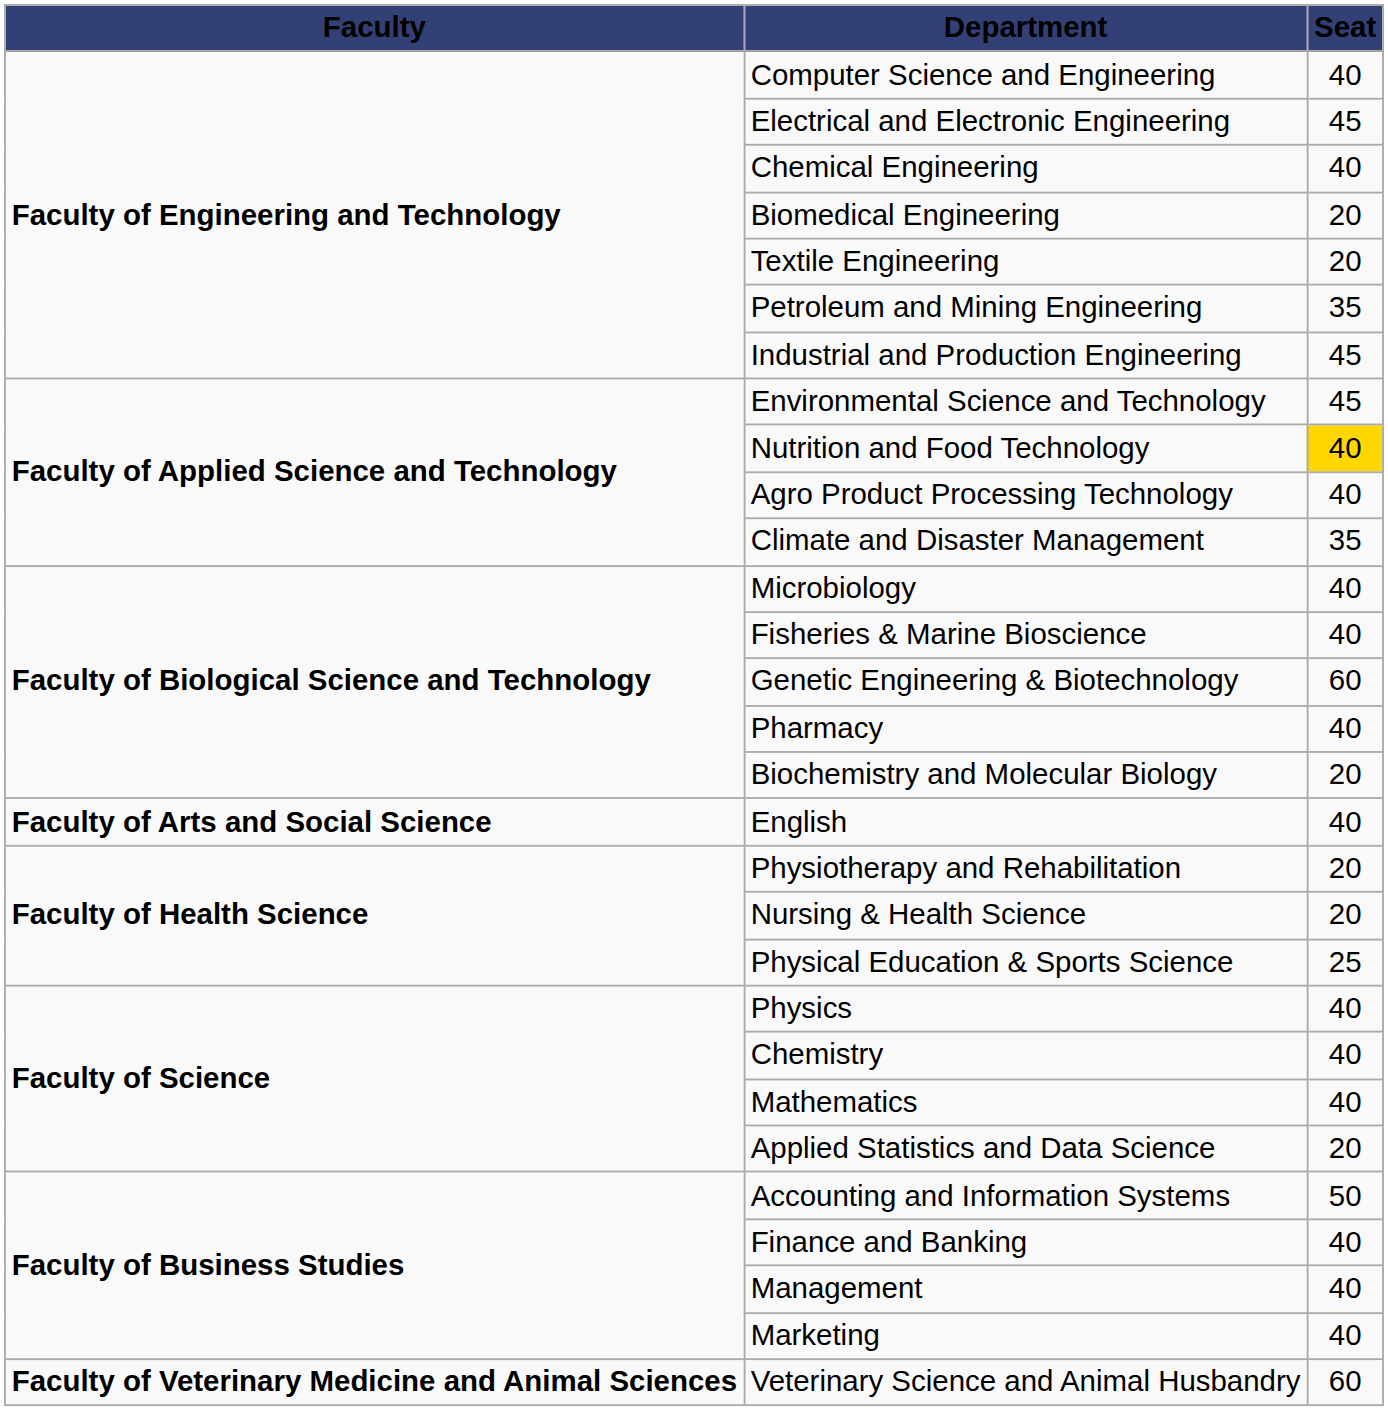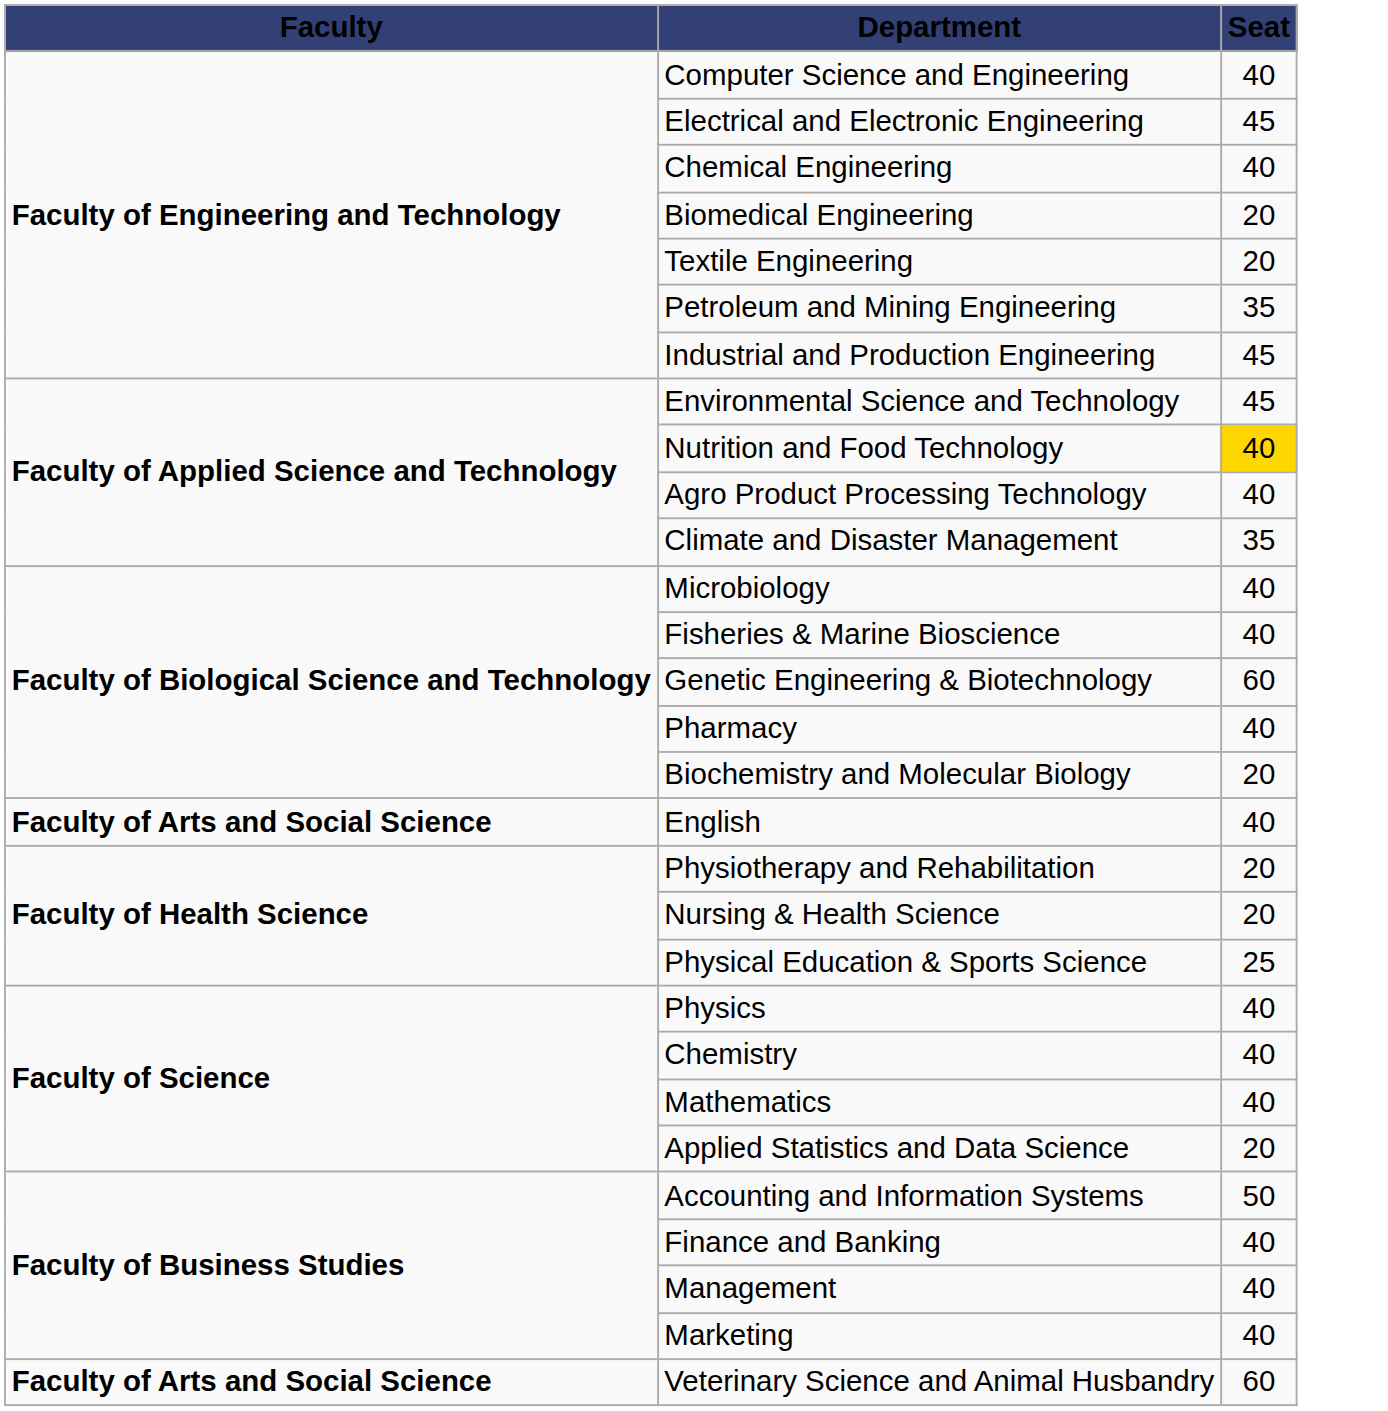Veterinary Science and Animal Husbandry | Faculty: Faculty of Veterinary Medicine and Animal Sciences -> Faculty of Arts and Social Science
